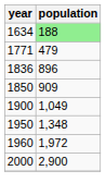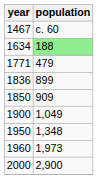+ row: 1467 | c. 60
1836 | population: 896 -> 899
1960 | population: 1,972 -> 1,973
